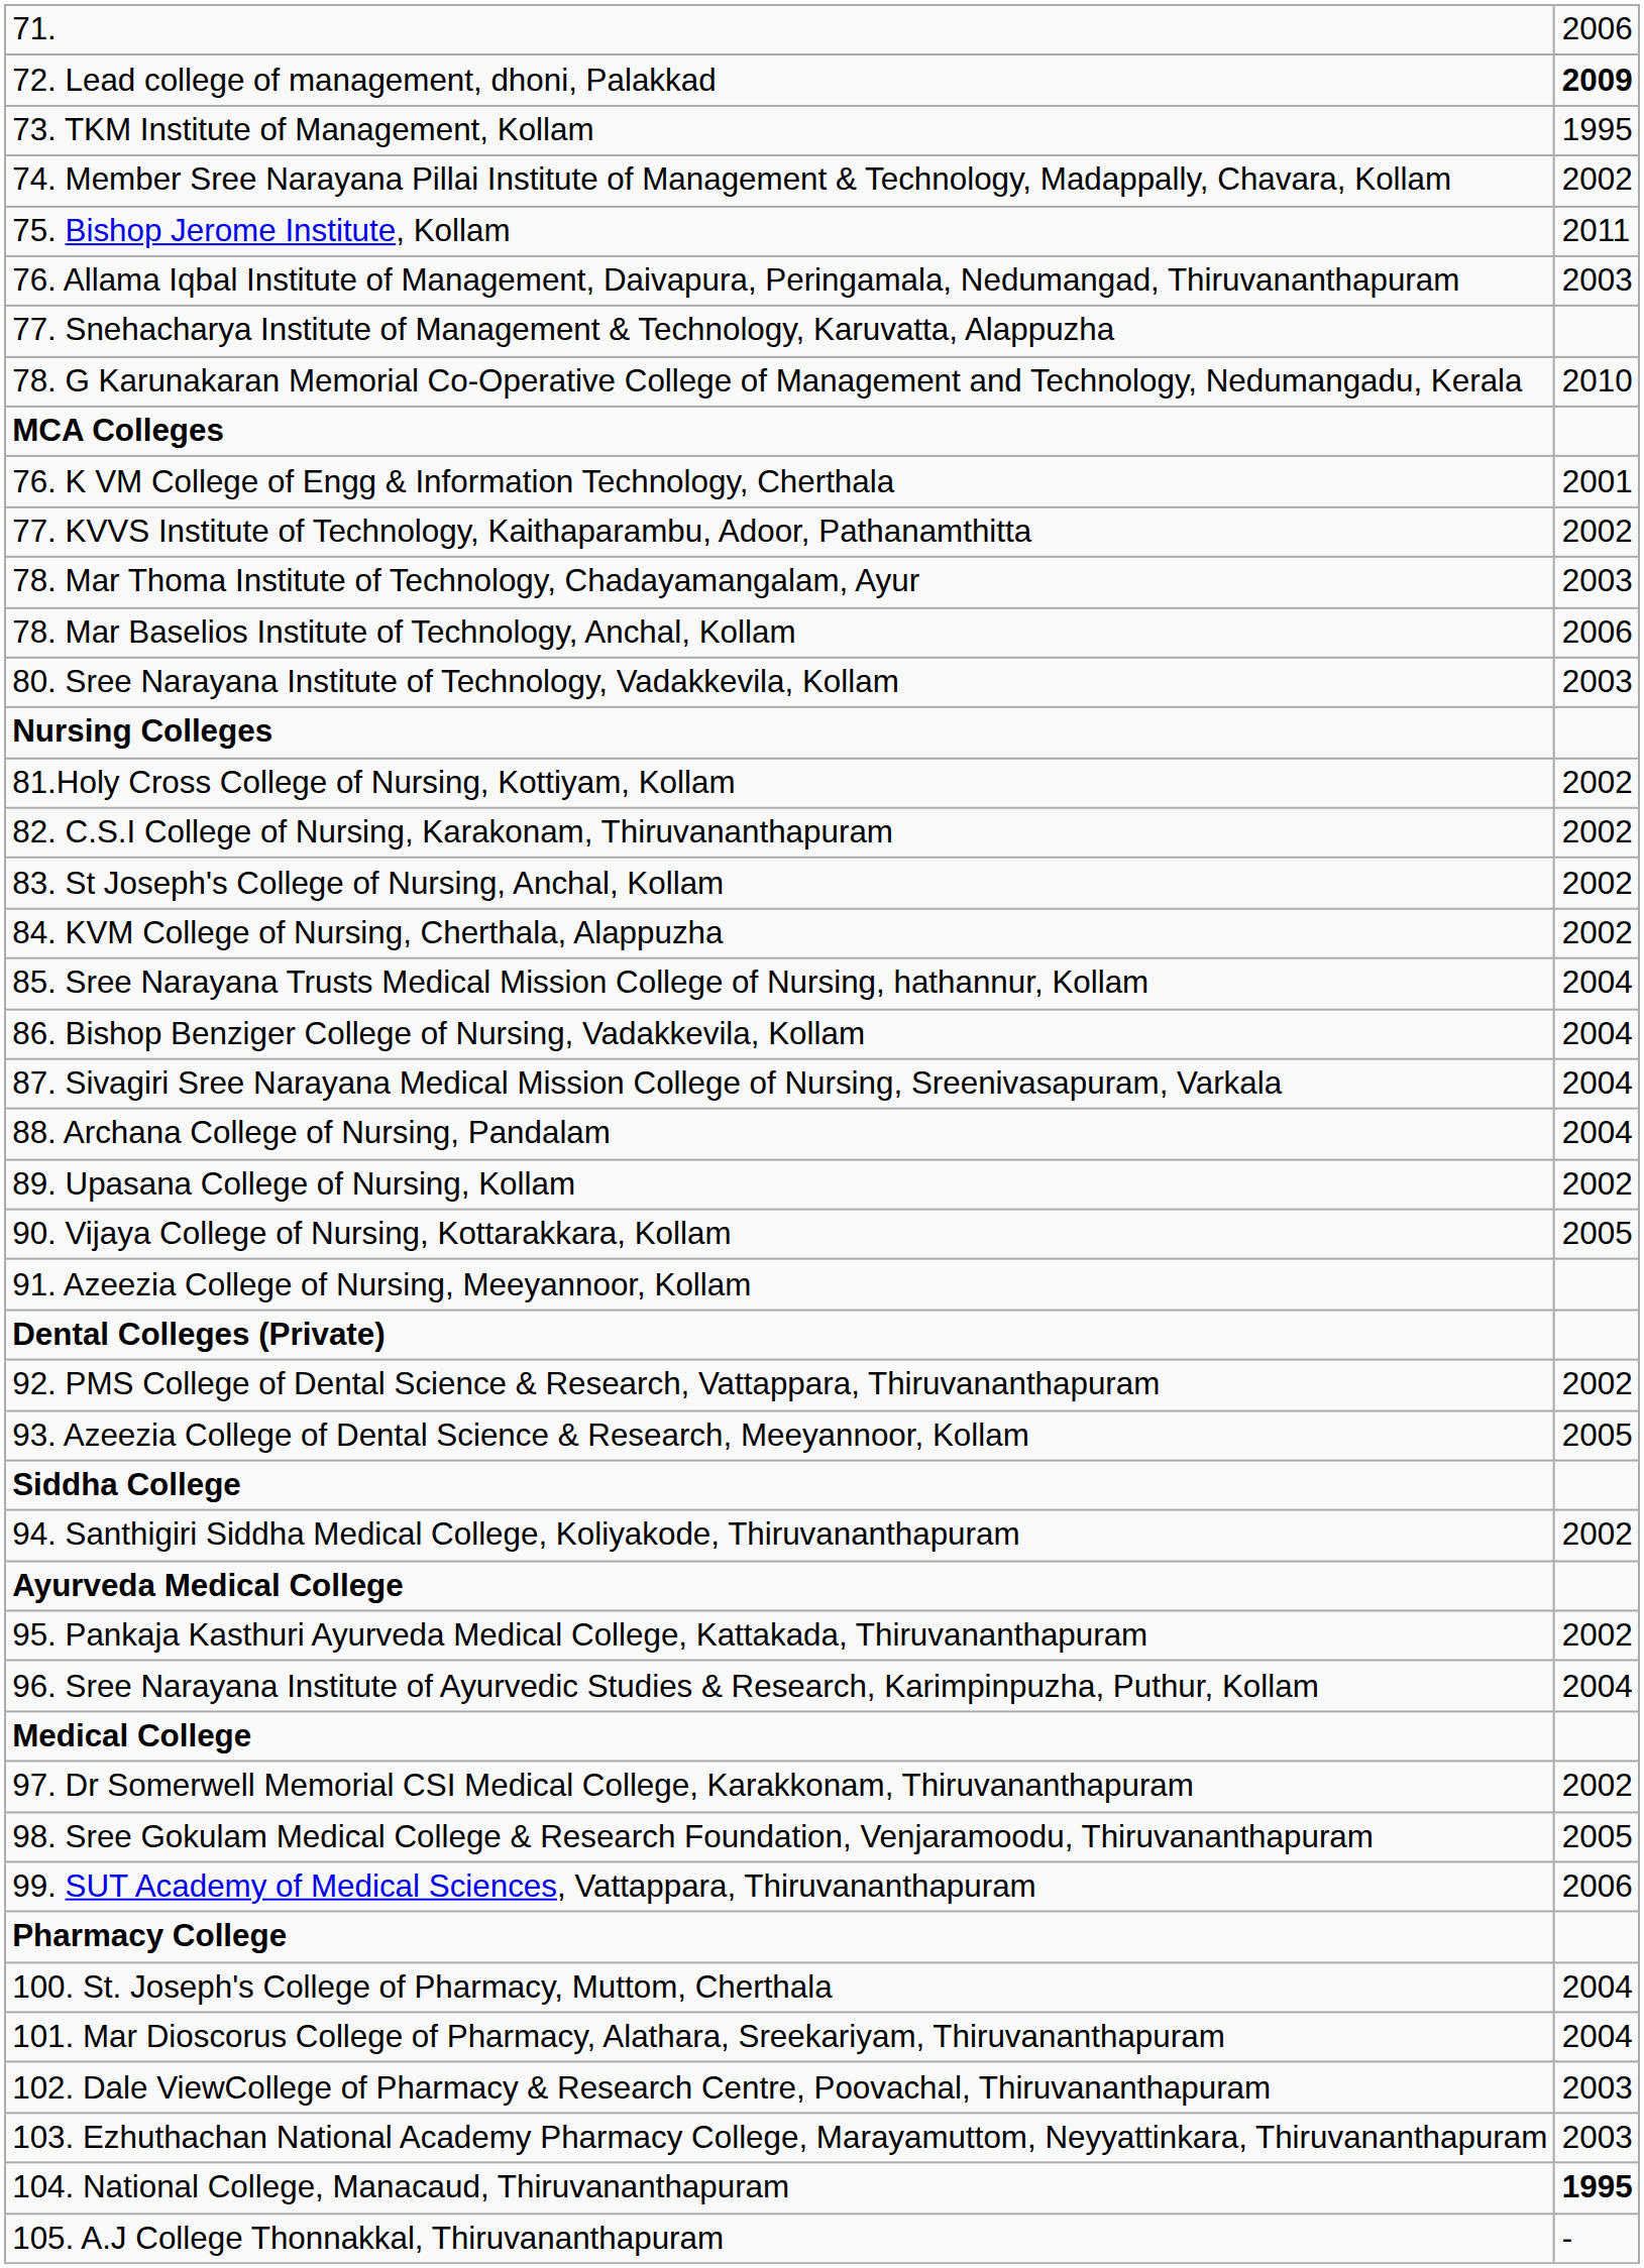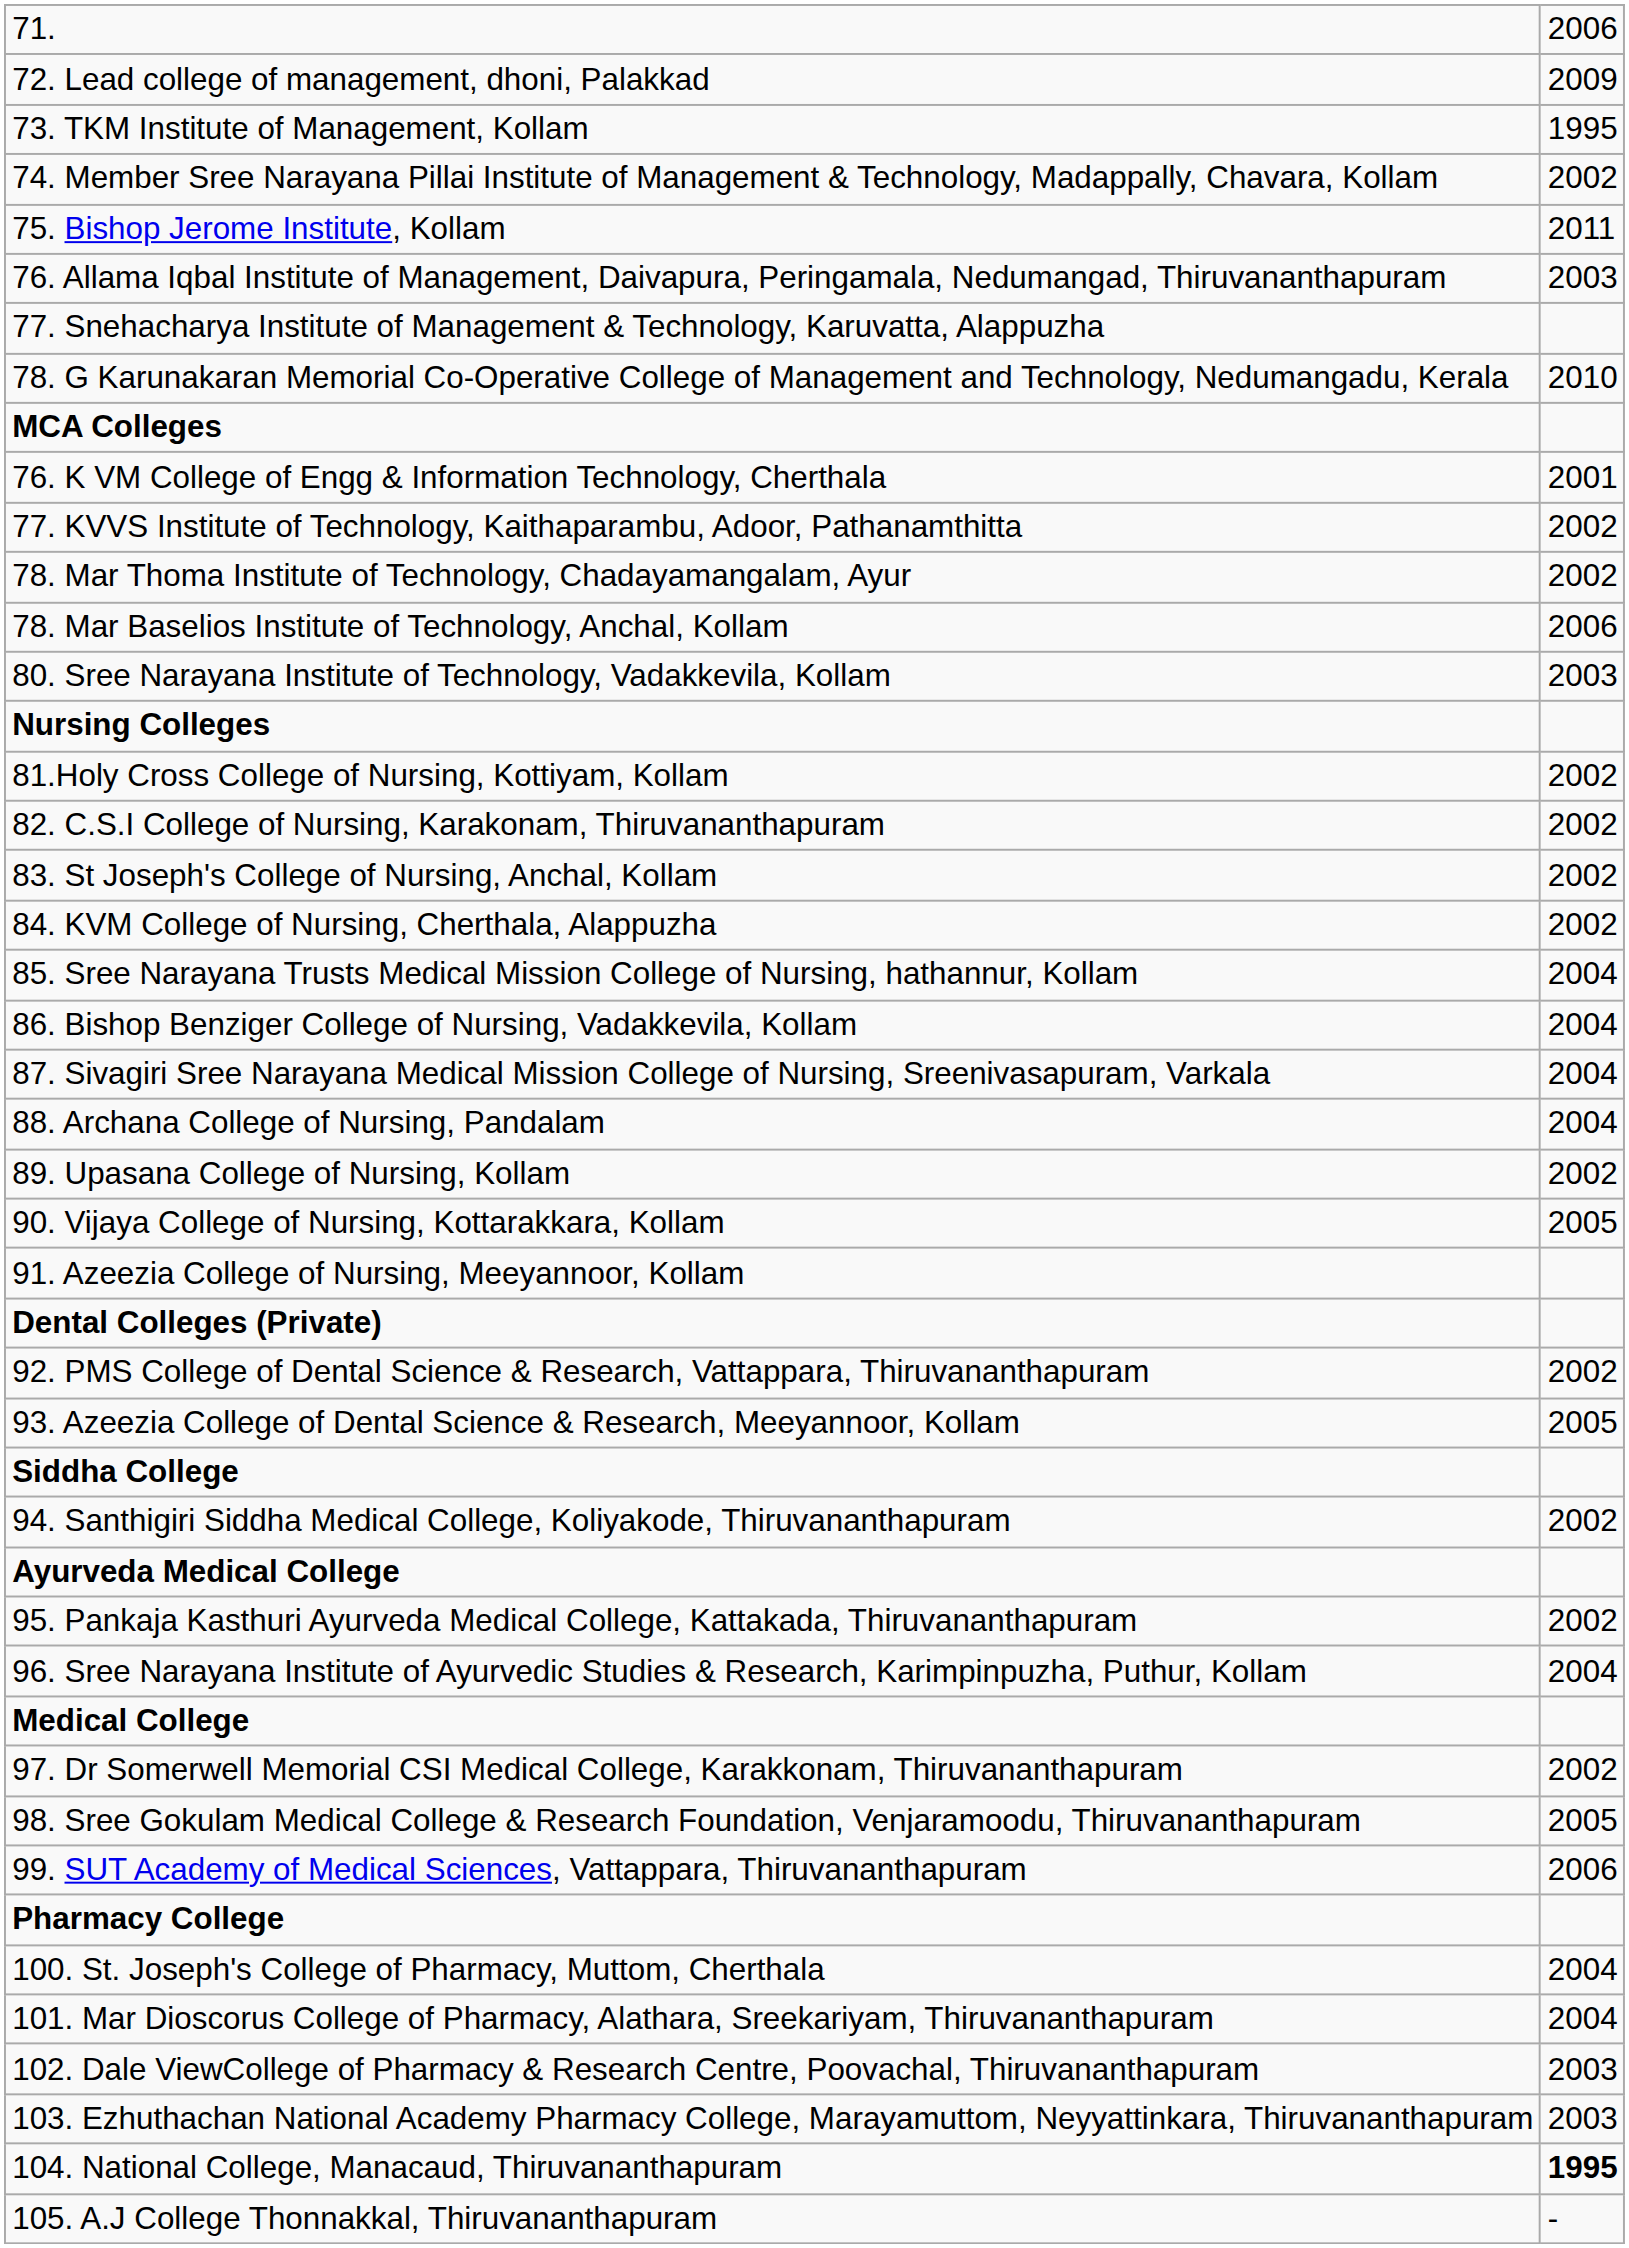72. Lead college of management, dhoni, Palakkad | column 2: bold -> normal
78. Mar Thoma Institute of Technology, Chadayamangalam, Ayur | column 2: 2003 -> 2002
